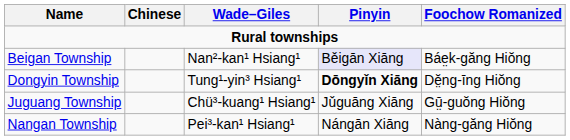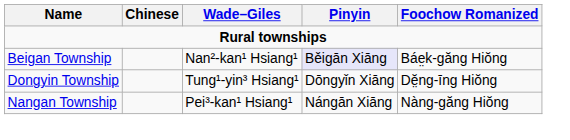Dongyin Township | Pinyin: bold -> normal
- row: Juguang Township | Chü³-kuang¹ Hsiang¹ | Jǔguāng Xiāng | Gṳ̄-guŏng Hiŏng
